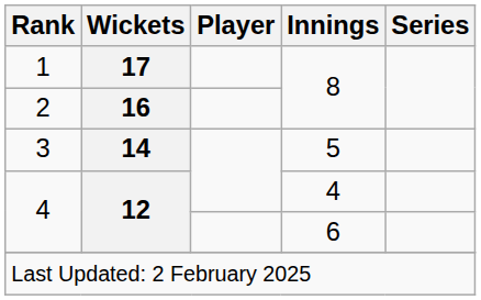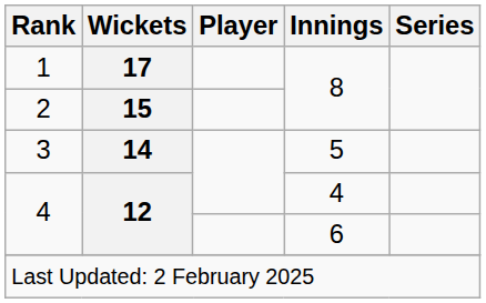2 | Wickets: 16 -> 15
